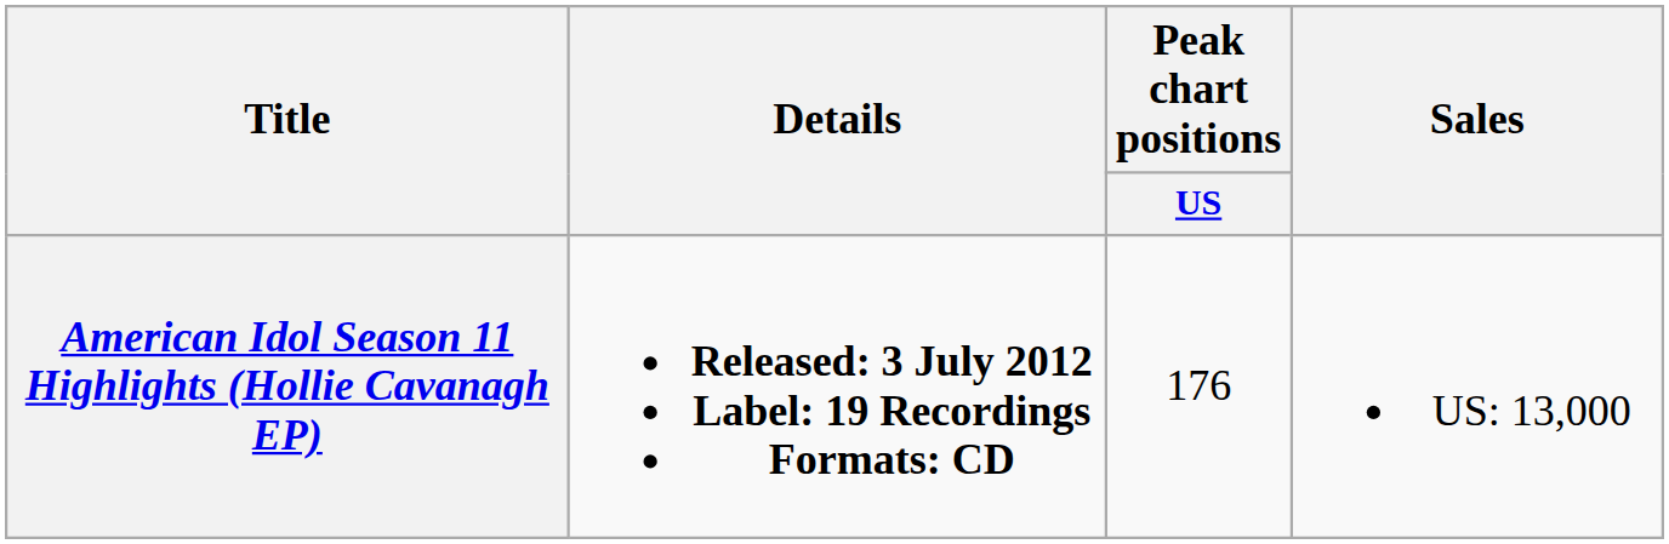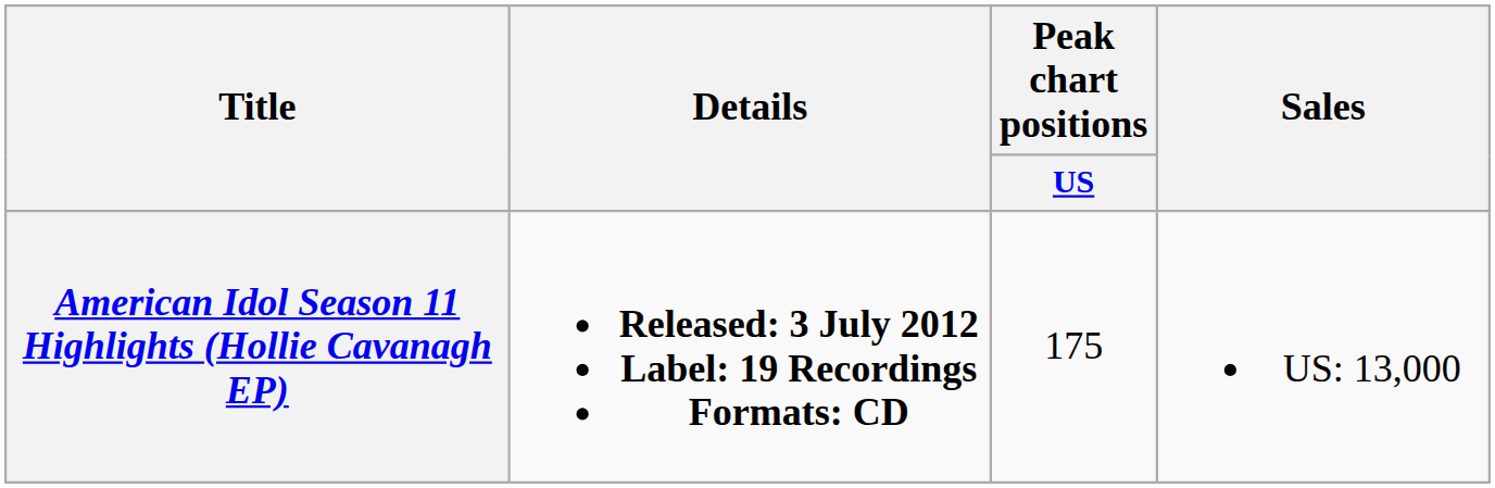American Idol Season 11 Highlights (Hollie Cavanagh EP) | Peak chart positions / US: 176 -> 175
